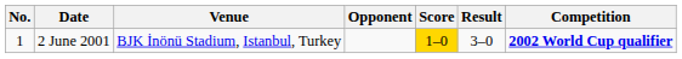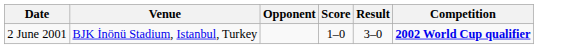- column: No. | 1
2 June 2001 | Score: gold background -> no background
